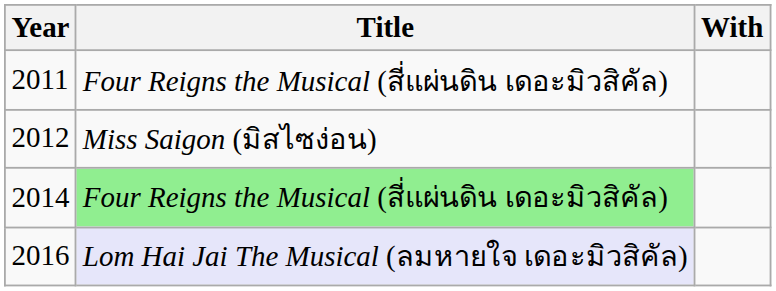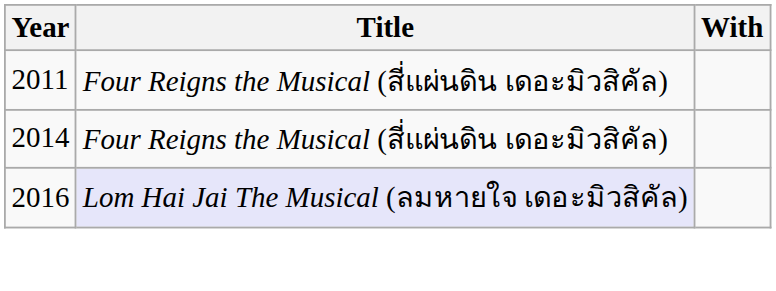- row: 2012 | Miss Saigon (มิสไซง่อน)
2014 | Title: lightgreen background -> no background
